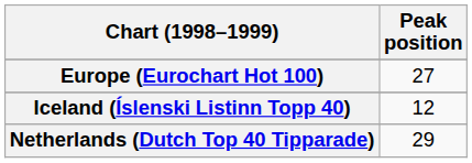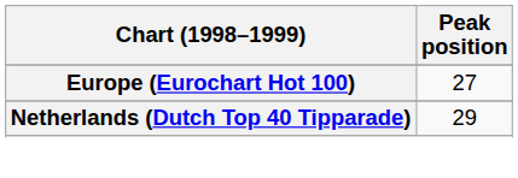- row: Iceland (Íslenski Listinn Topp 40) | 12
